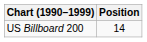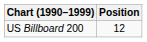US Billboard 200 | Position: 14 -> 12
